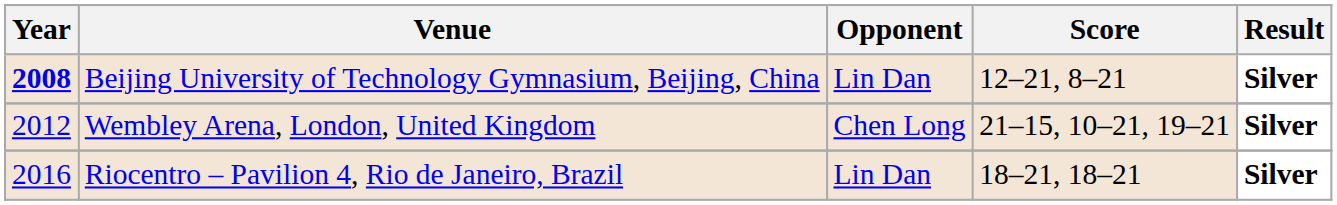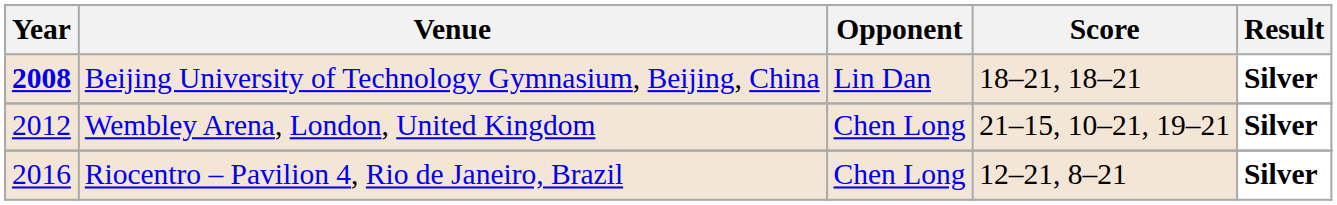Beijing University of Technology Gymnasium, Beijing, China | Score: 12–21, 8–21 -> 18–21, 18–21
Riocentro – Pavilion 4, Rio de Janeiro, Brazil | Opponent: Lin Dan -> Chen Long
Riocentro – Pavilion 4, Rio de Janeiro, Brazil | Score: 18–21, 18–21 -> 12–21, 8–21
